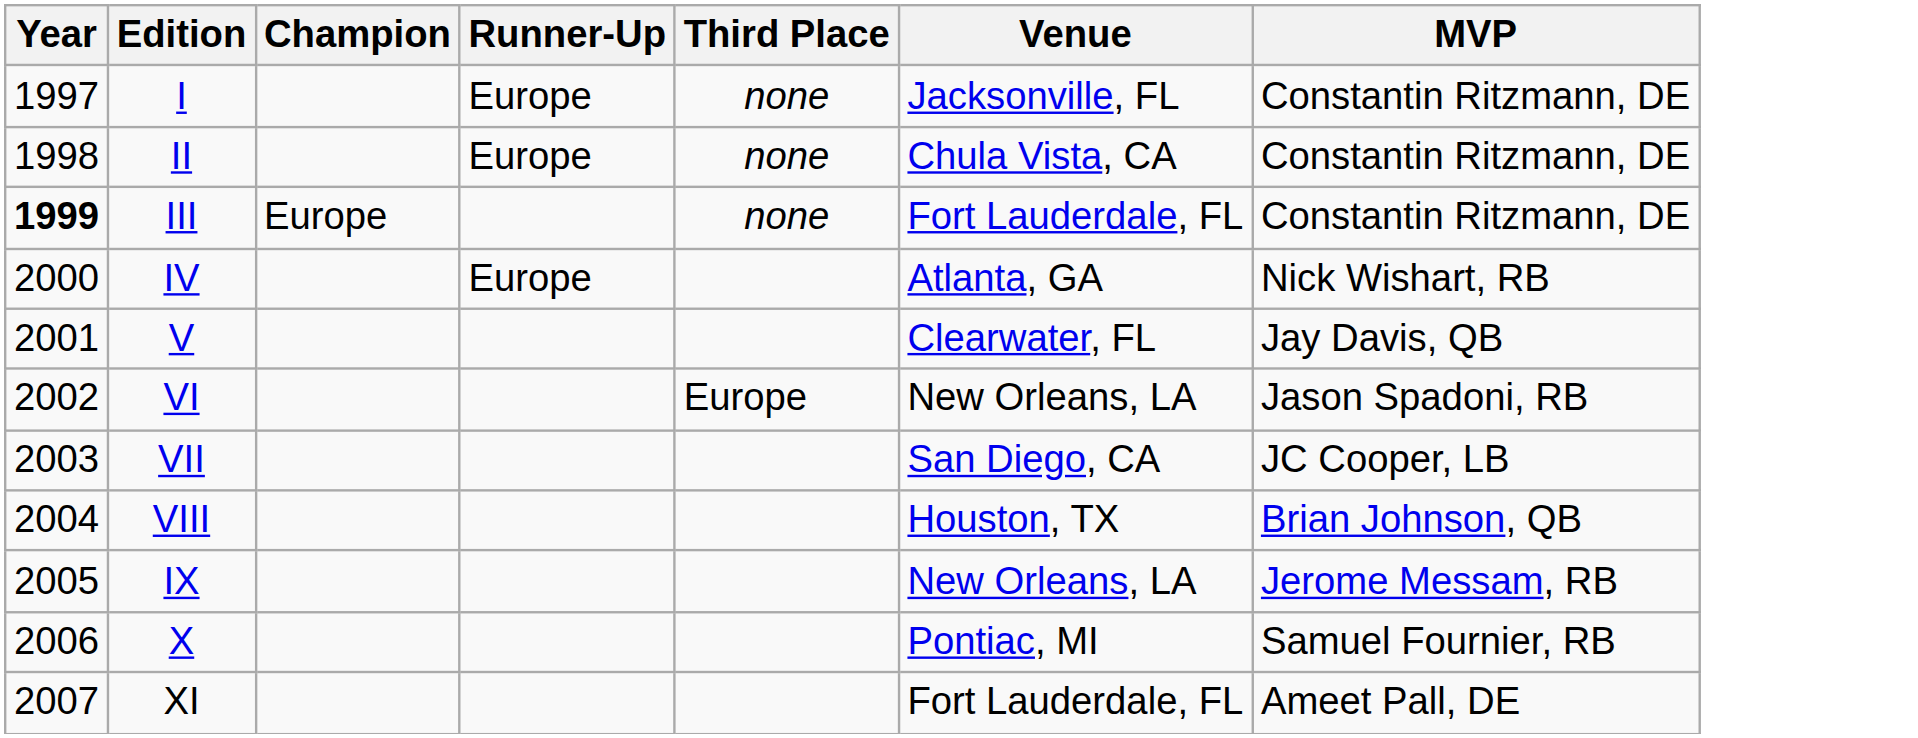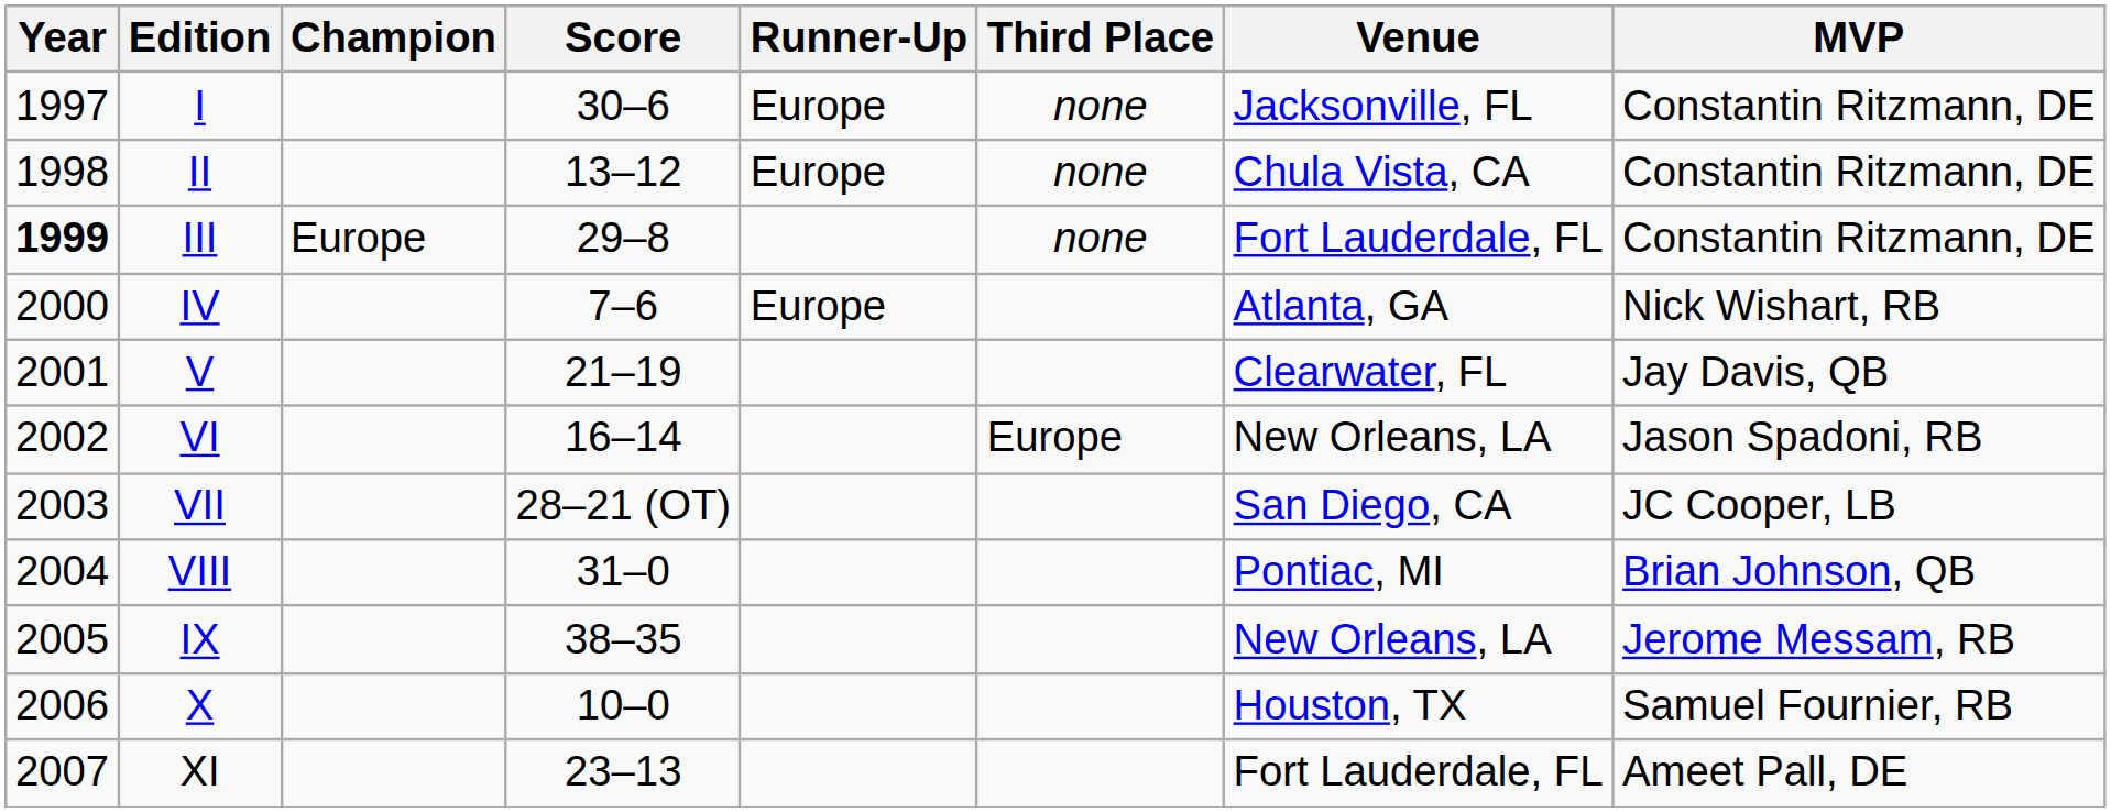+ column: Score | 30–6 | 13–12 | 29–8 | 7–6 | 21–19 | 16–14 | 28–21 (OT) | 31–0 | 38–35 | 10–0 | 23–13
VIII | Venue: Houston, TX -> Pontiac, MI
X | Venue: Pontiac, MI -> Houston, TX
